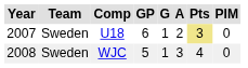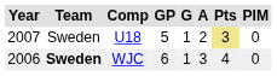U18 | GP: 6 -> 5
WJC | Year: 2008 -> 2006
WJC | Team: normal -> bold
WJC | GP: 5 -> 6
